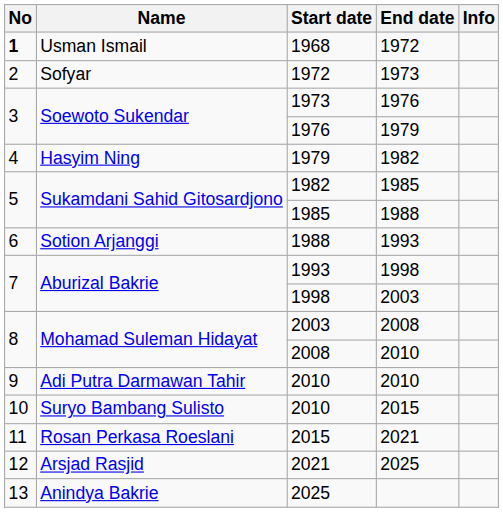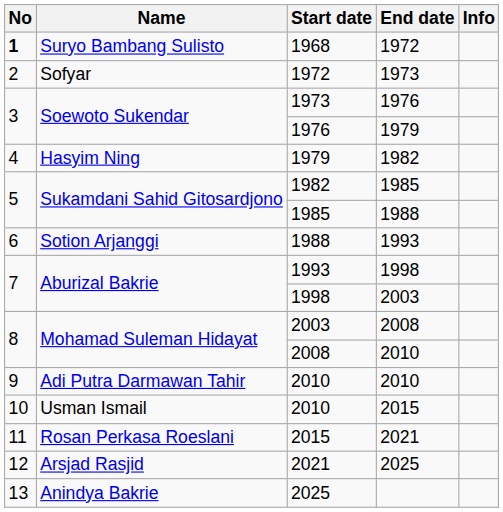1968 | Name: Usman Ismail -> Suryo Bambang Sulisto
2010 / 2015 | Name: Suryo Bambang Sulisto -> Usman Ismail
